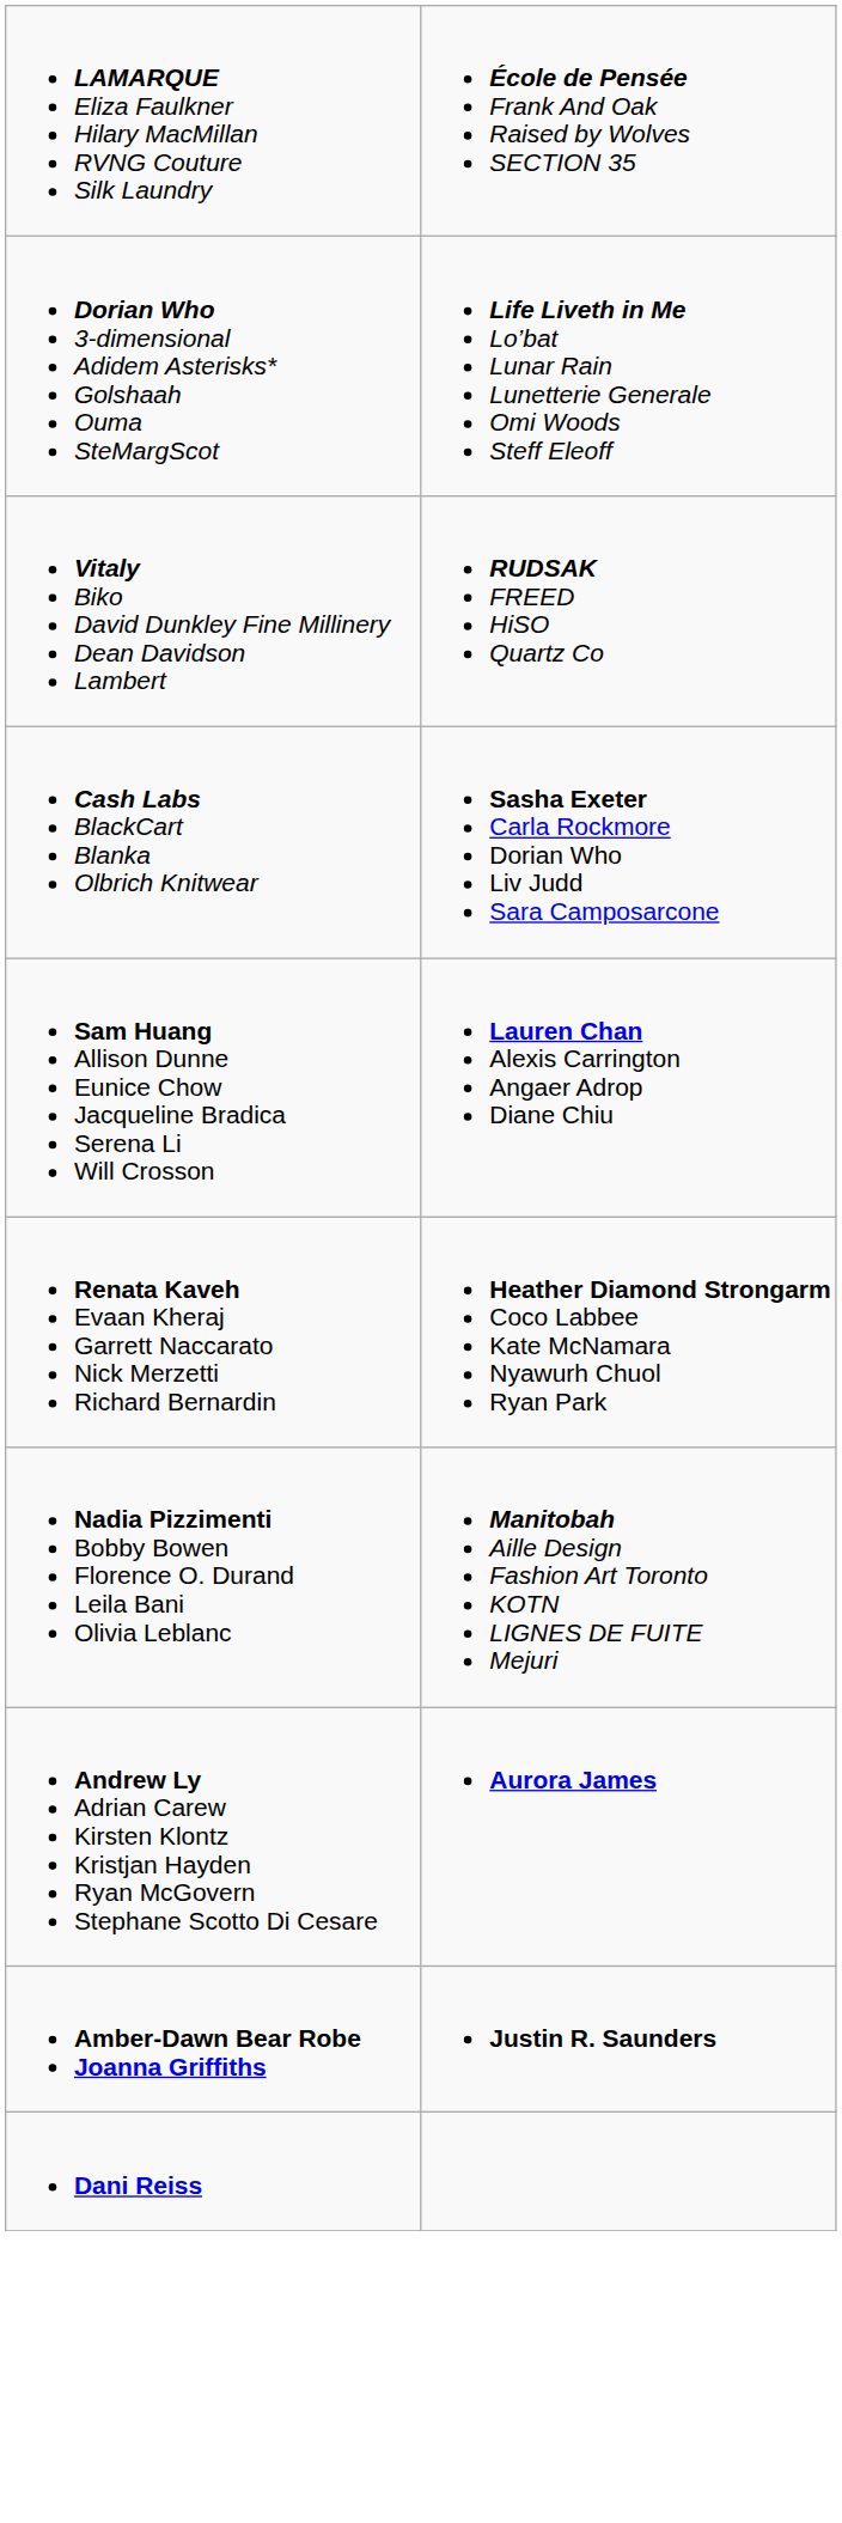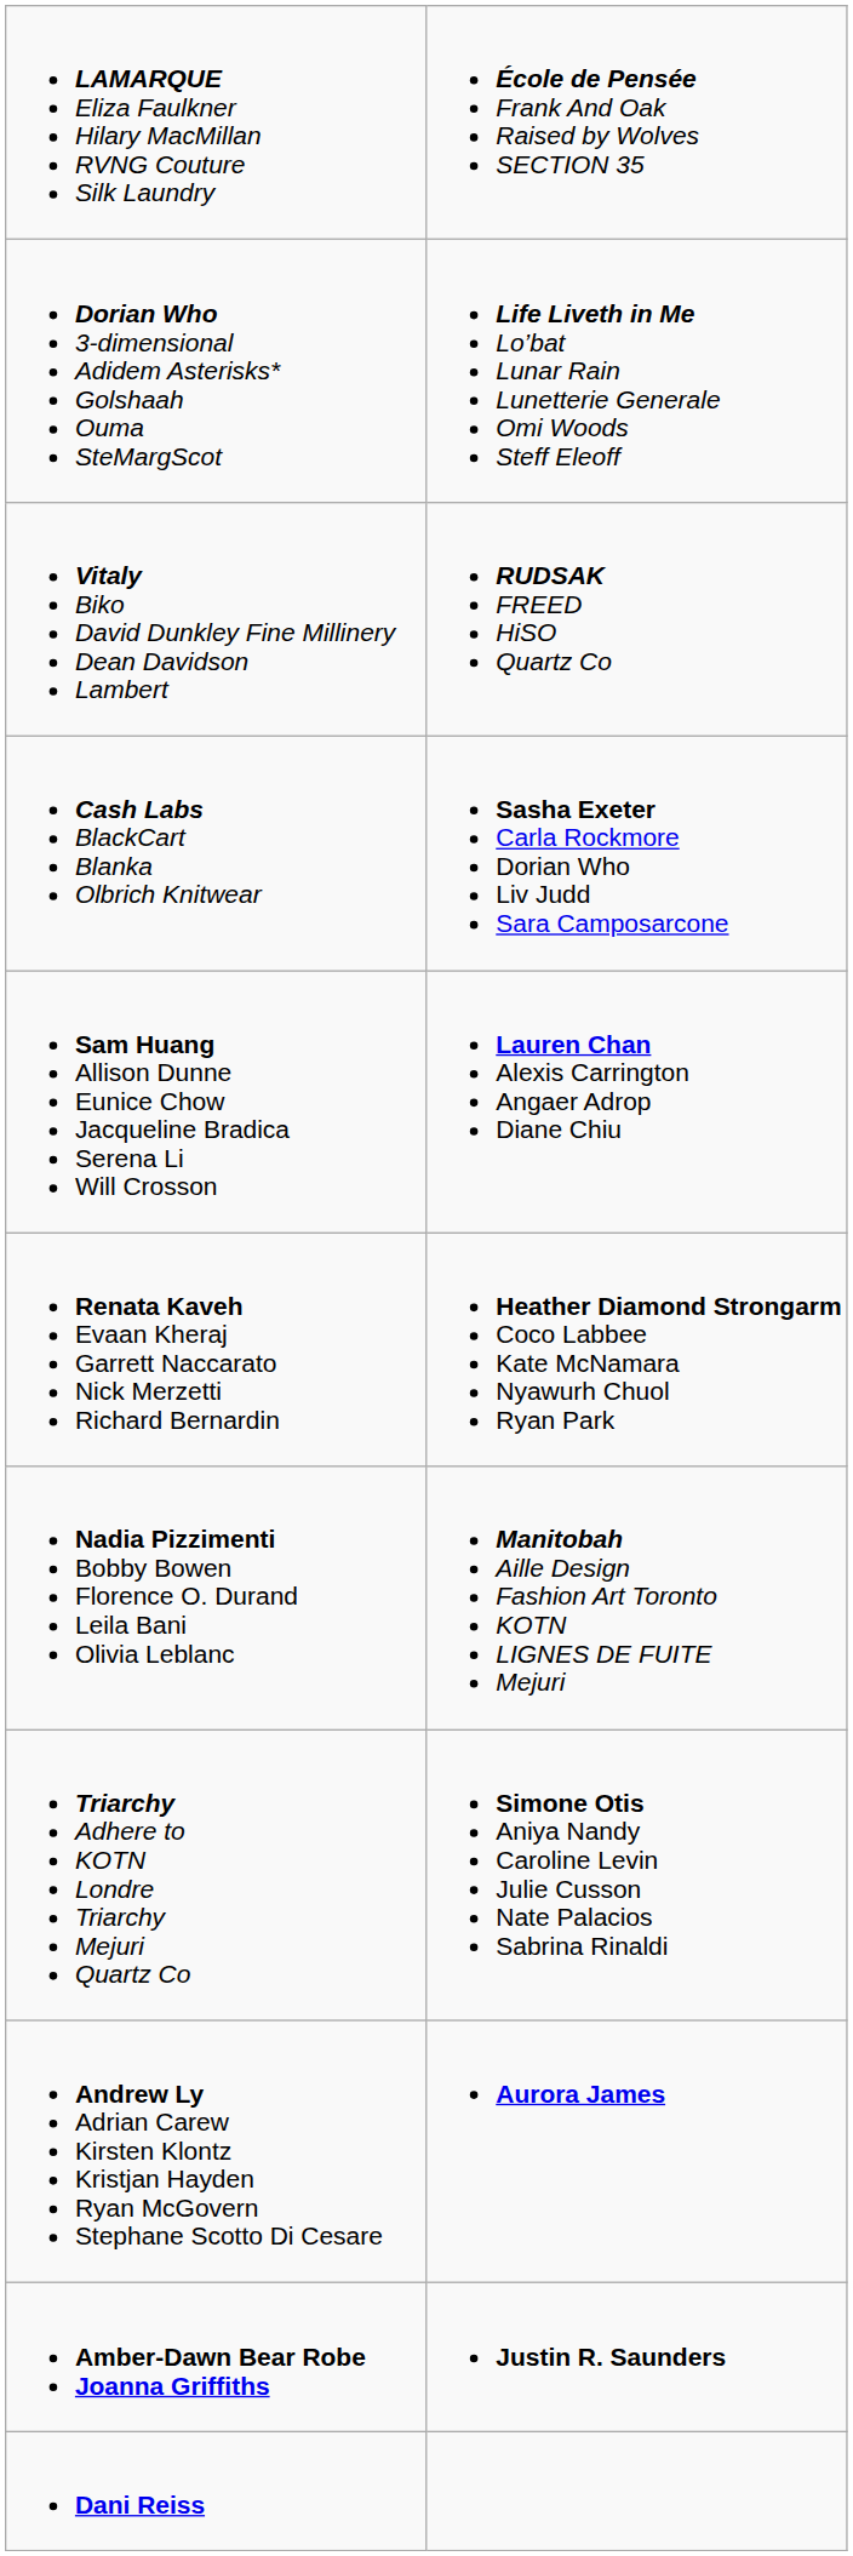+ row: Triarchy Adhere to KOTN Londre Triarchy Mejuri Quartz Co | Simone Otis Aniya Nandy Caroline Levin Julie Cusson Nate Palacios Sabrina Rinaldi
